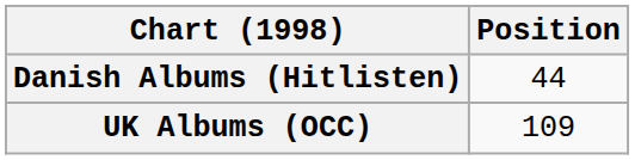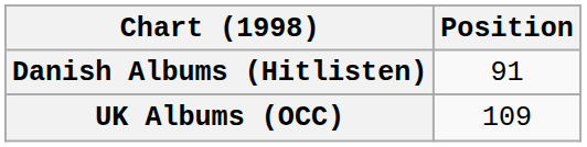Danish Albums (Hitlisten) | Position: 44 -> 91
